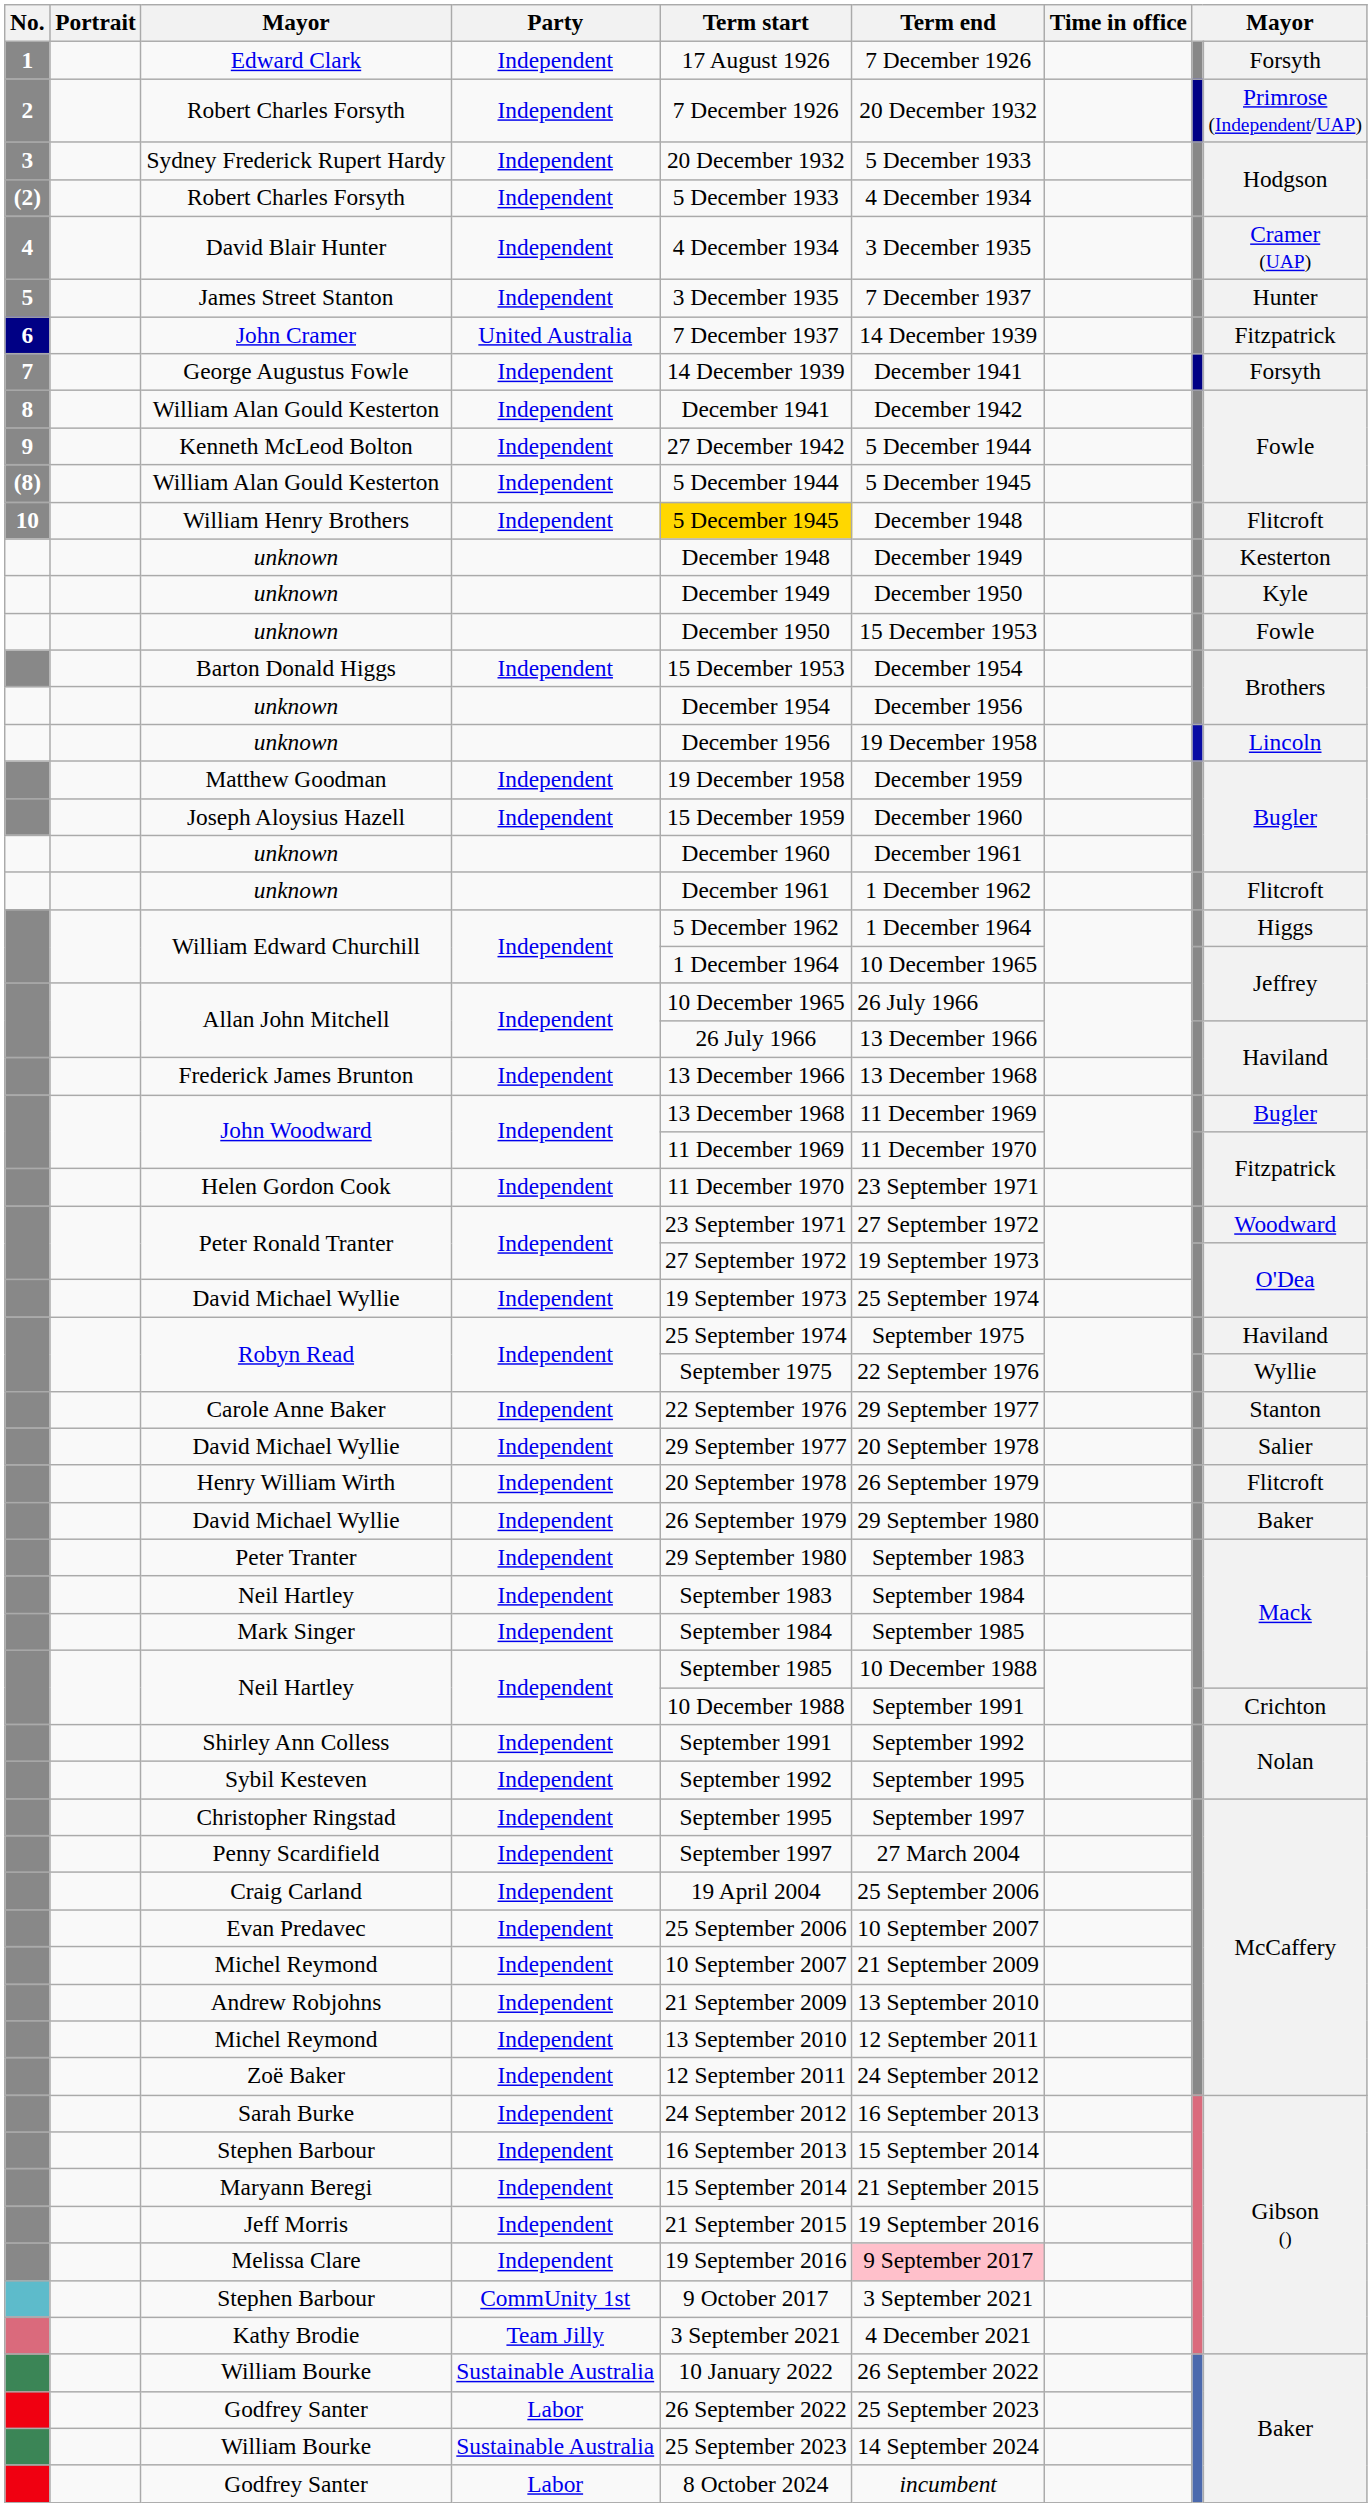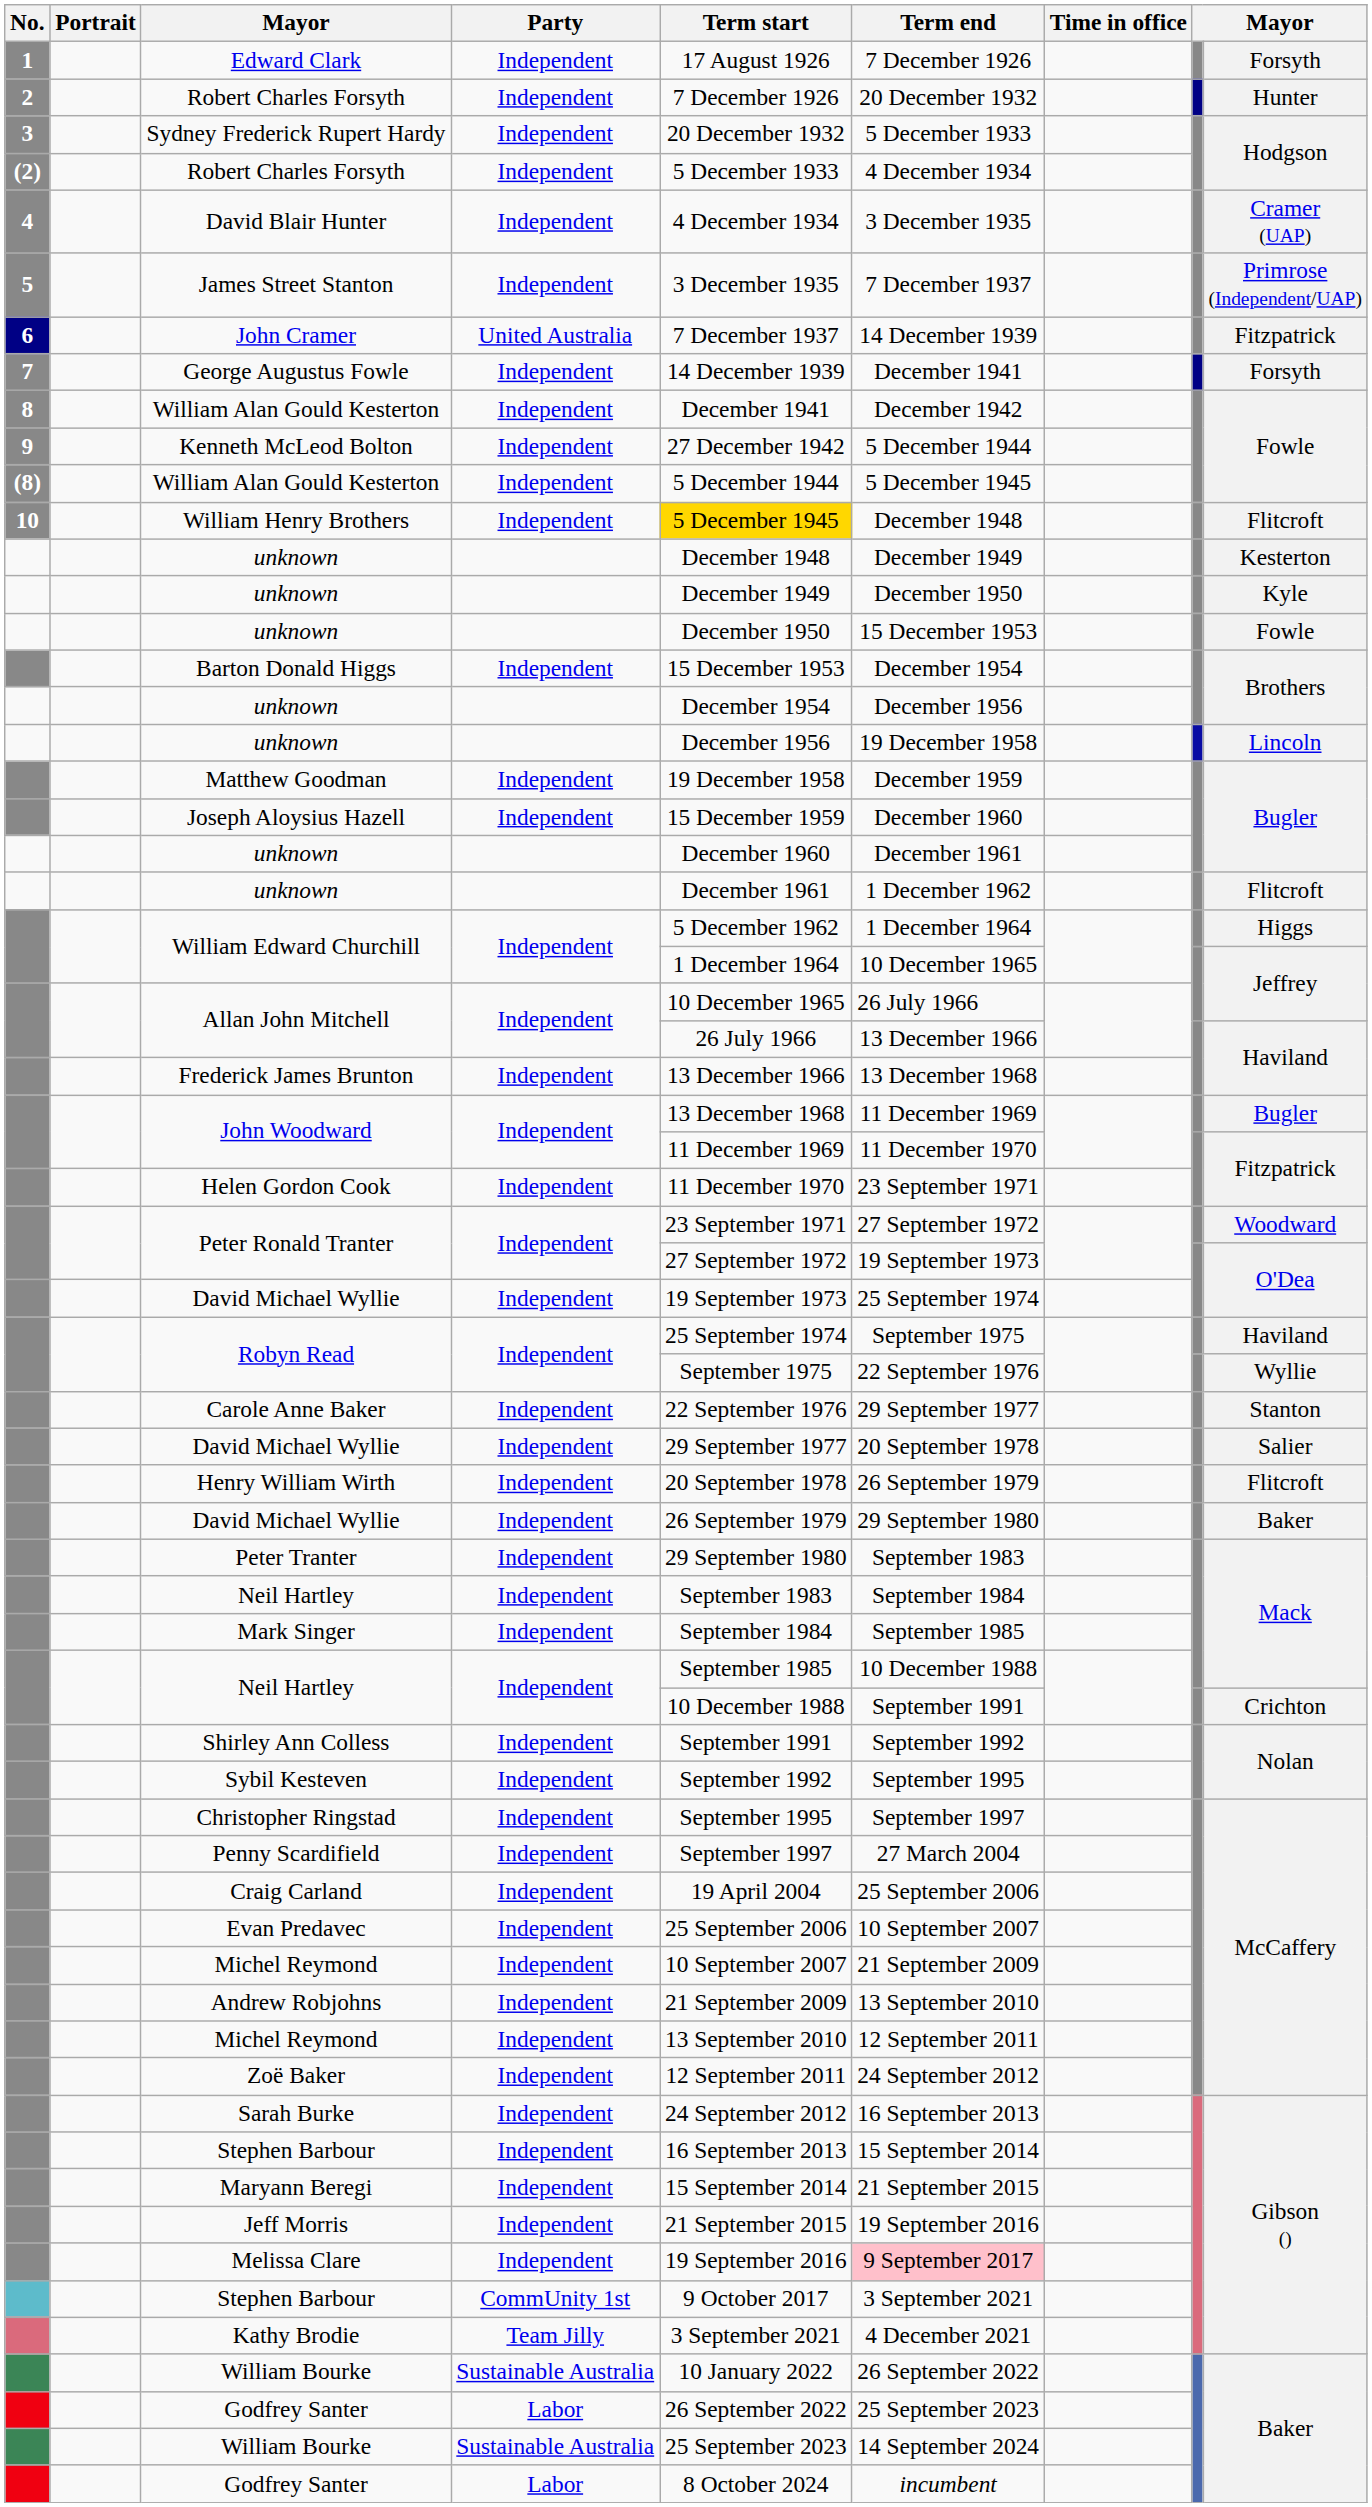2 / Robert Charles Forsyth | column 9: Primrose (Independent/UAP) -> Hunter
James Street Stanton | column 9: Hunter -> Primrose (Independent/UAP)
